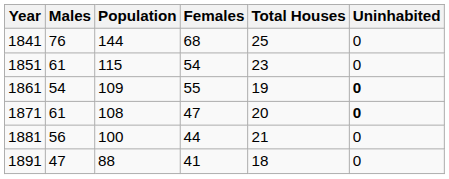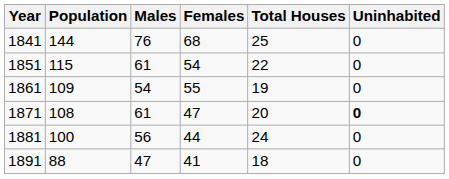columns swapped: Population <-> Males
1851 | Total Houses: 23 -> 22
1861 | Uninhabited: bold -> normal
1881 | Total Houses: 21 -> 24
